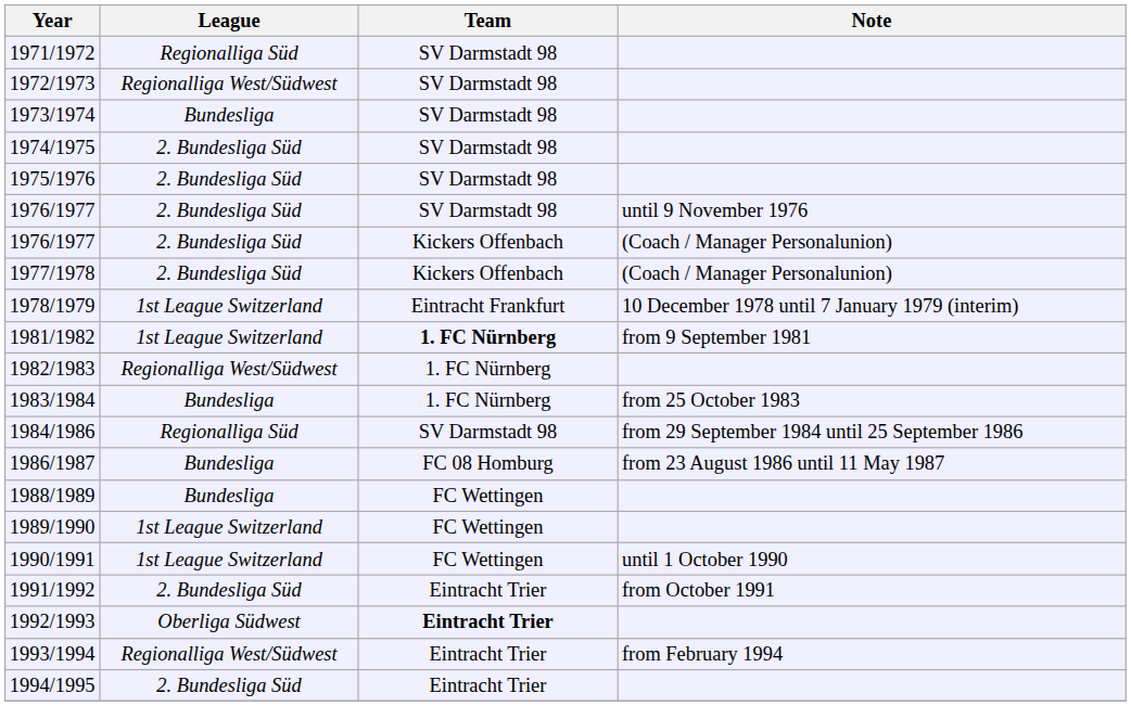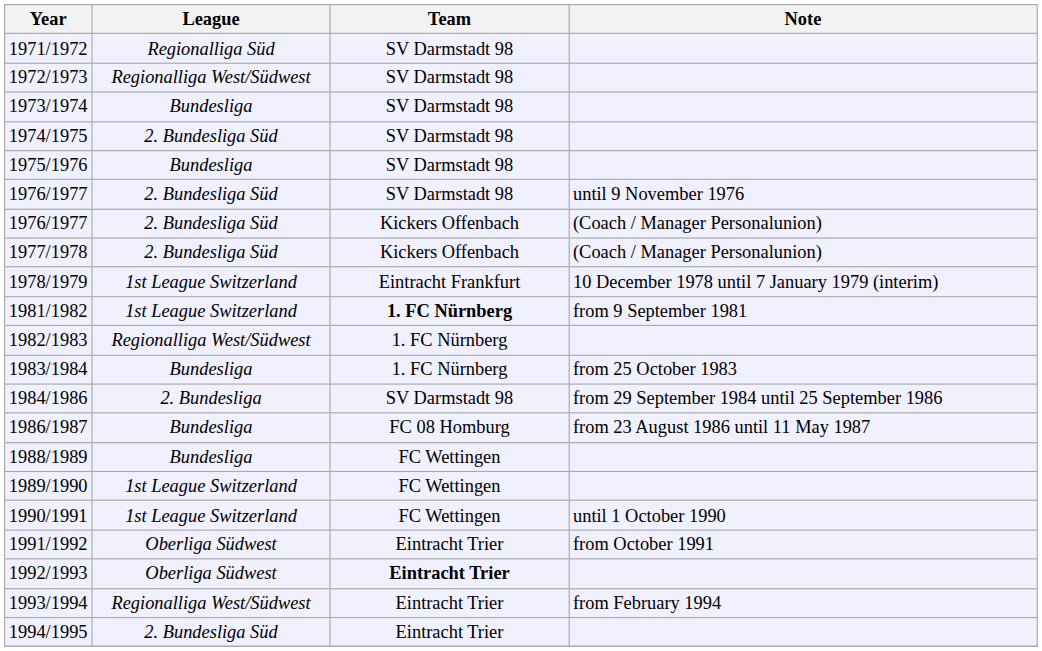1975/1976 | League: 2. Bundesliga Süd -> Bundesliga
1984/1986 | League: Regionalliga Süd -> 2. Bundesliga
1991/1992 | League: 2. Bundesliga Süd -> Oberliga Südwest
